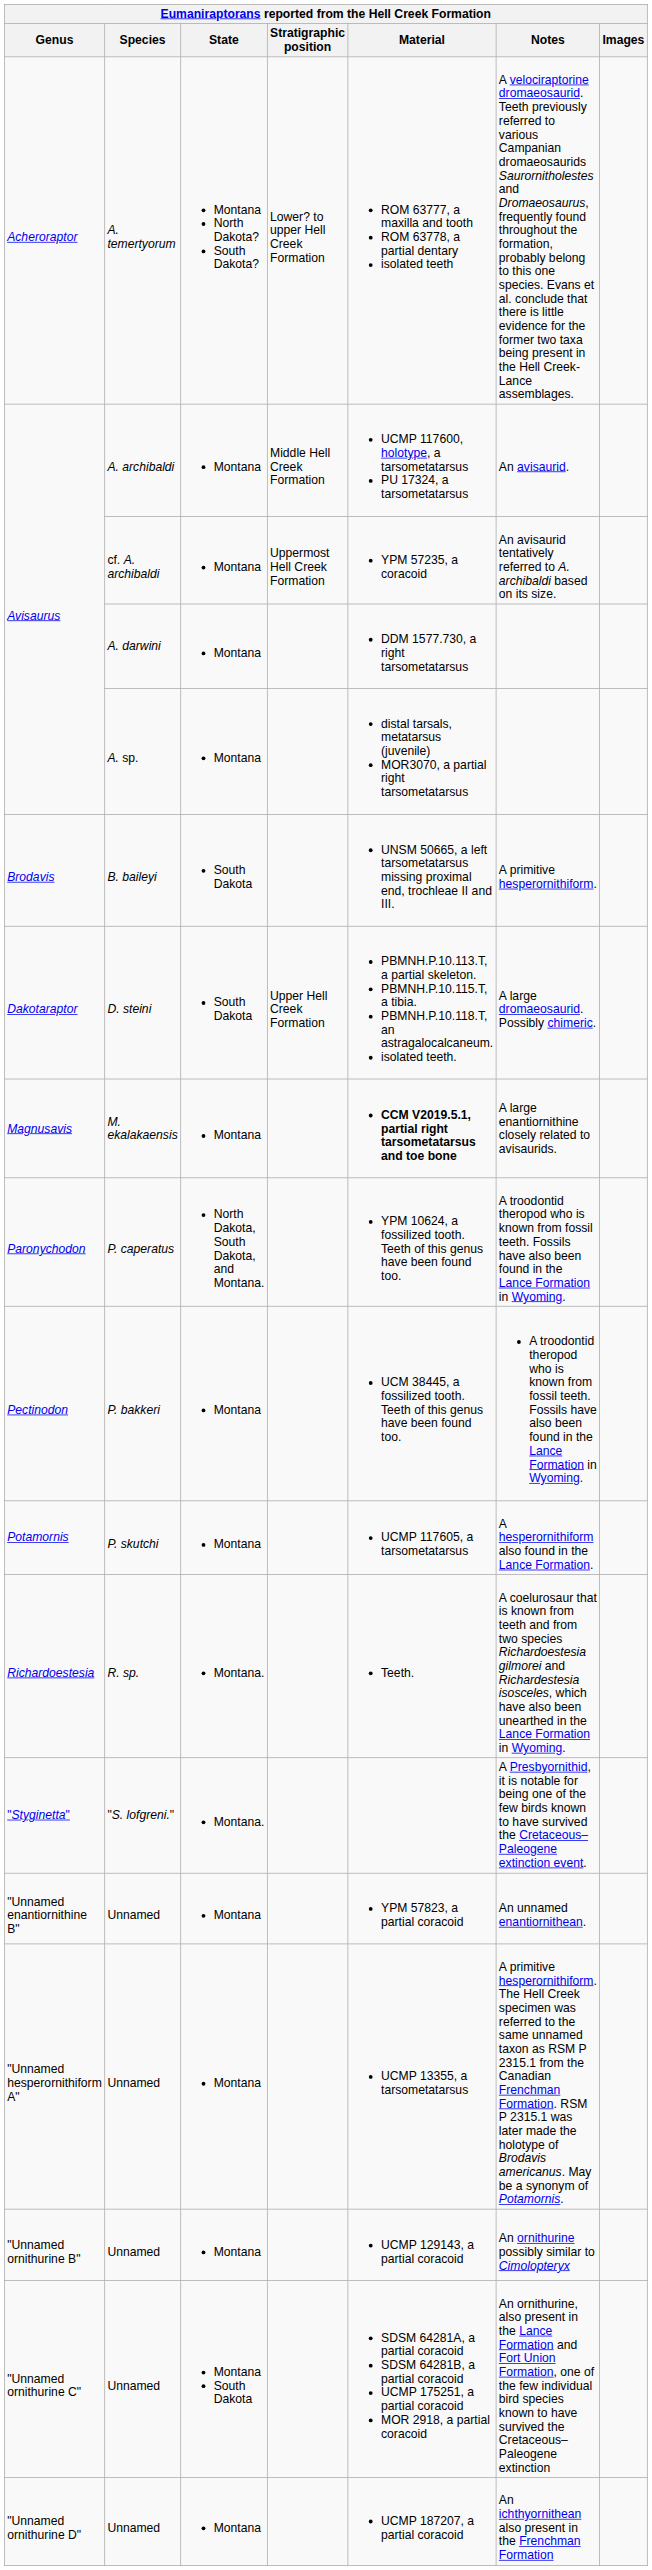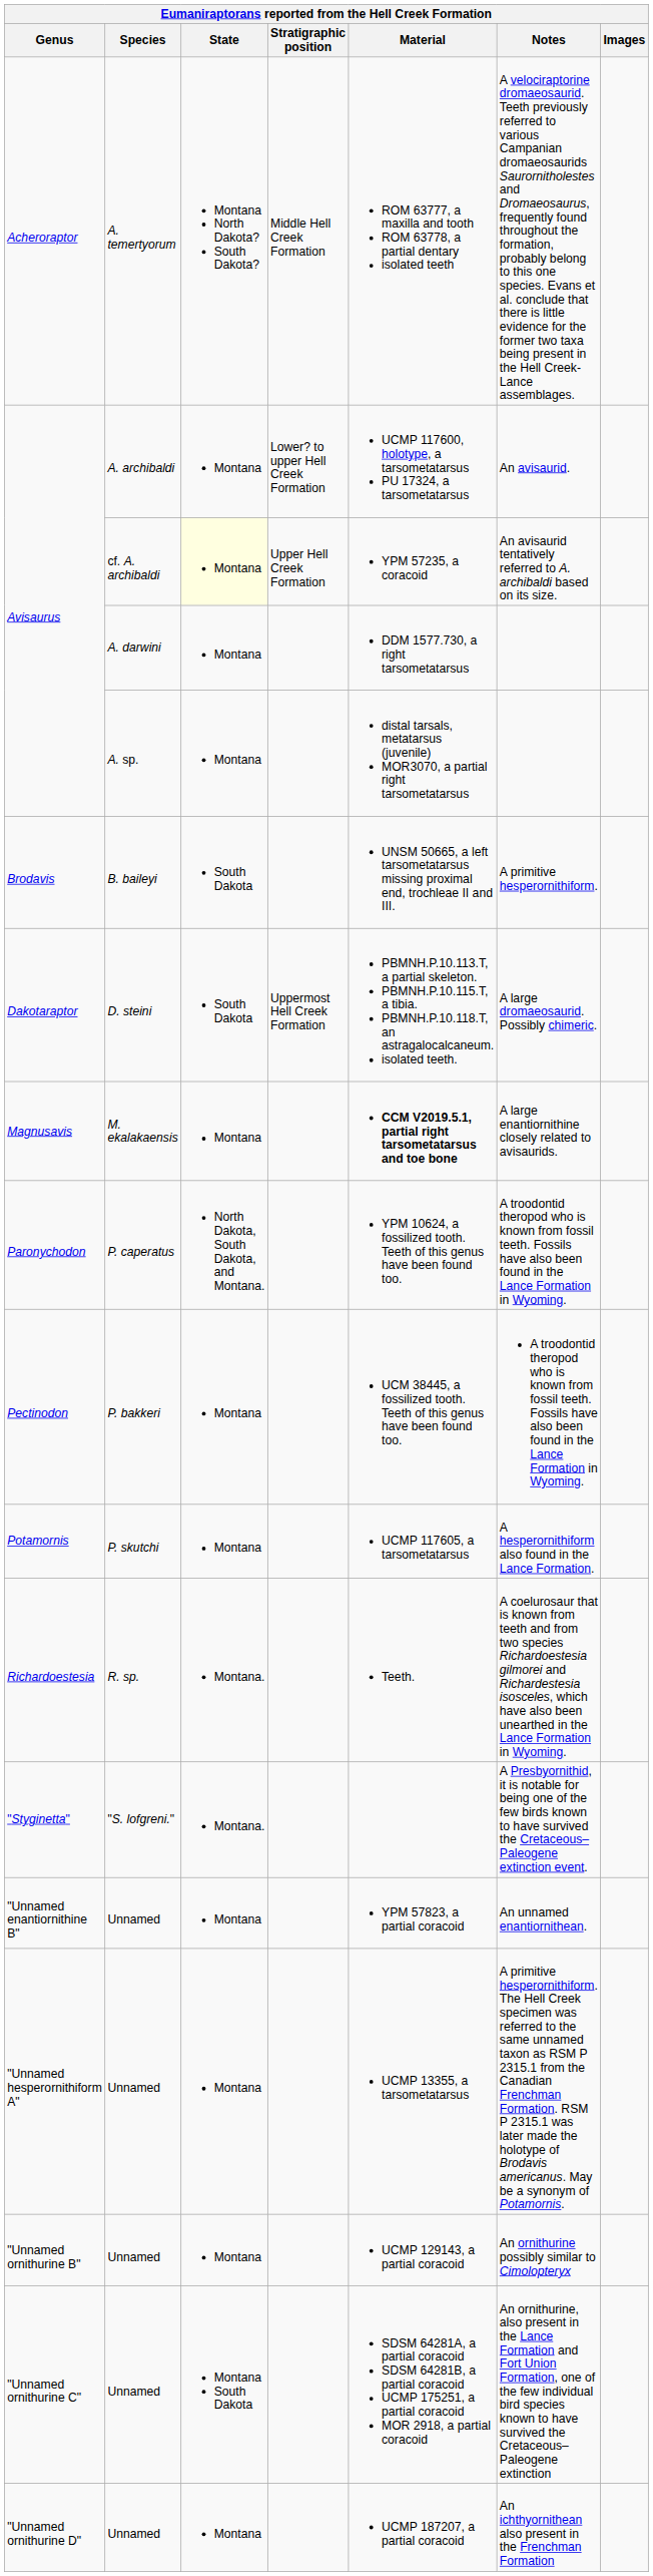Acheroraptor | Stratigraphic position: Lower? to upper Hell Creek Formation -> Middle Hell Creek Formation
Avisaurus / A. archibaldi | Stratigraphic position: Middle Hell Creek Formation -> Lower? to upper Hell Creek Formation
Avisaurus / cf. A. archibaldi | State: no background -> lightyellow background
Avisaurus / cf. A. archibaldi | Stratigraphic position: Uppermost Hell Creek Formation -> Upper Hell Creek Formation
Dakotaraptor | Stratigraphic position: Upper Hell Creek Formation -> Uppermost Hell Creek Formation
